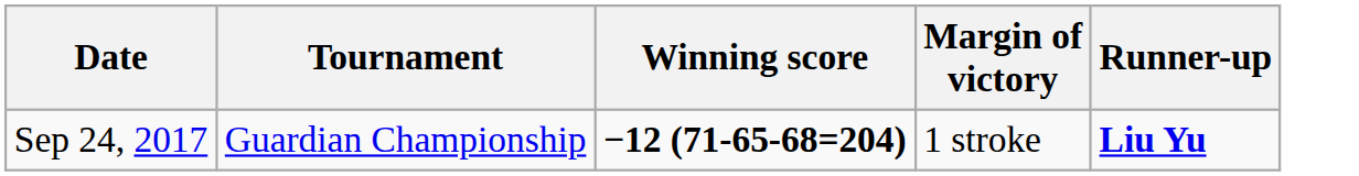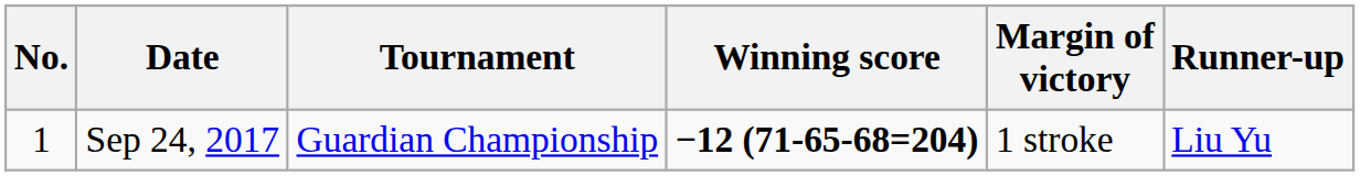+ column: No. | 1
Sep 24, 2017 | Runner-up: bold -> normal
